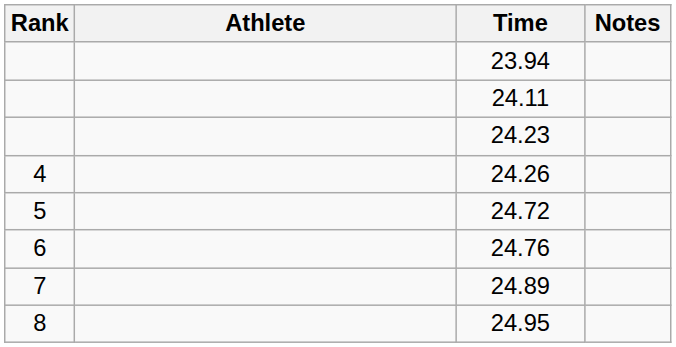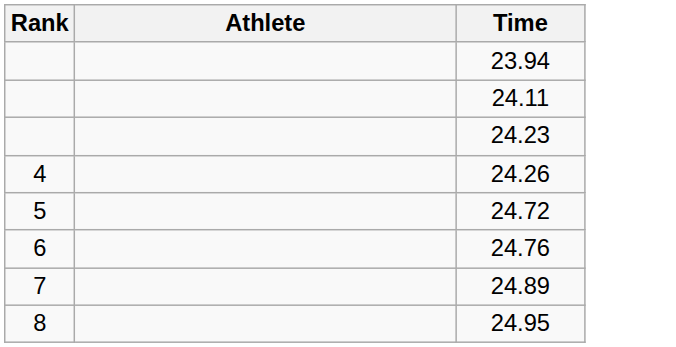- column: Notes
